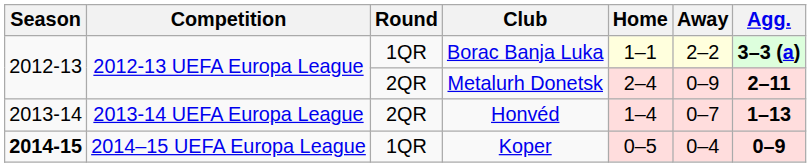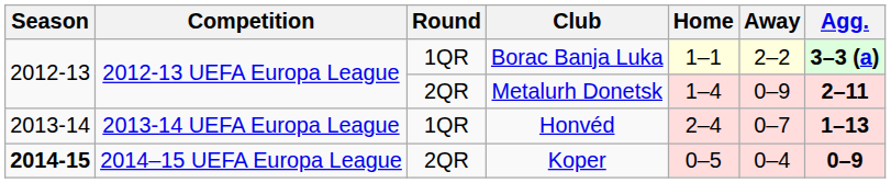Metalurh Donetsk | Home: 2–4 -> 1–4
Honvéd | Round: 2QR -> 1QR
Honvéd | Home: 1–4 -> 2–4
Koper | Round: 1QR -> 2QR
